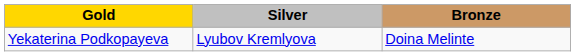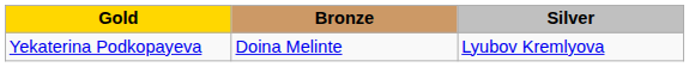columns swapped: Silver <-> Bronze
